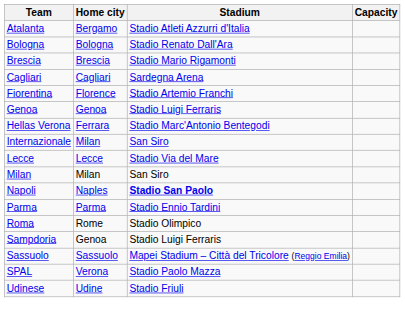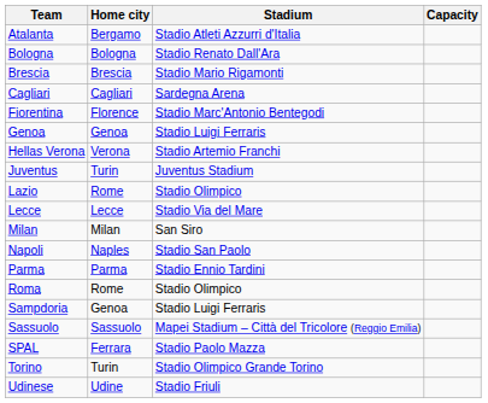Fiorentina | Stadium: Stadio Artemio Franchi -> Stadio Marc'Antonio Bentegodi
Hellas Verona | Home city: Ferrara -> Verona
Hellas Verona | Stadium: Stadio Marc'Antonio Bentegodi -> Stadio Artemio Franchi
- row: Internazionale | Milan | San Siro
+ row: Juventus | Turin | Juventus Stadium
+ row: Lazio | Rome | Stadio Olimpico
Napoli | Stadium: bold -> normal
SPAL | Home city: Verona -> Ferrara
+ row: Torino | Turin | Stadio Olimpico Grande Torino
